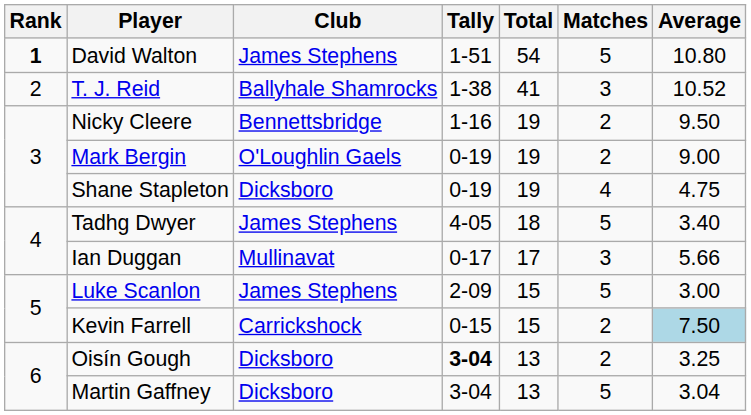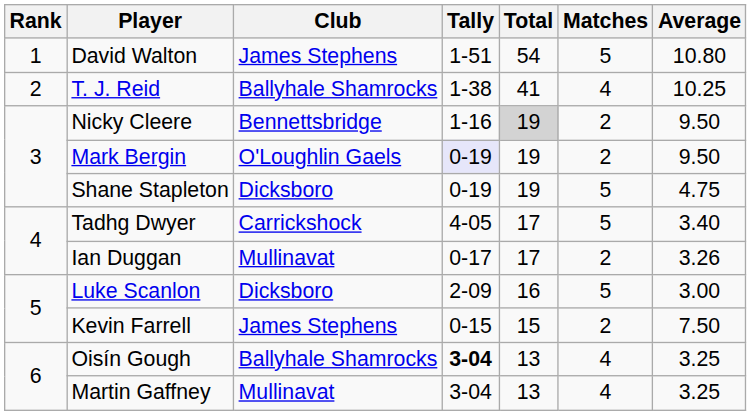David Walton | Rank: bold -> normal
T. J. Reid | Matches: 3 -> 4
T. J. Reid | Average: 10.52 -> 10.25
Nicky Cleere | Total: no background -> lightgrey background
Mark Bergin | Tally: no background -> lavender background
Mark Bergin | Average: 9.00 -> 9.50
Shane Stapleton | Matches: 4 -> 5
Tadhg Dwyer | Club: James Stephens -> Carrickshock
Tadhg Dwyer | Total: 18 -> 17
Ian Duggan | Matches: 3 -> 2
Ian Duggan | Average: 5.66 -> 3.26
Luke Scanlon | Club: James Stephens -> Dicksboro
Luke Scanlon | Total: 15 -> 16
Kevin Farrell | Club: Carrickshock -> James Stephens
Kevin Farrell | Average: lightblue background -> no background
Oisín Gough | Club: Dicksboro -> Ballyhale Shamrocks
Oisín Gough | Matches: 2 -> 4
Martin Gaffney | Club: Dicksboro -> Mullinavat
Martin Gaffney | Matches: 5 -> 4
Martin Gaffney | Average: 3.04 -> 3.25
